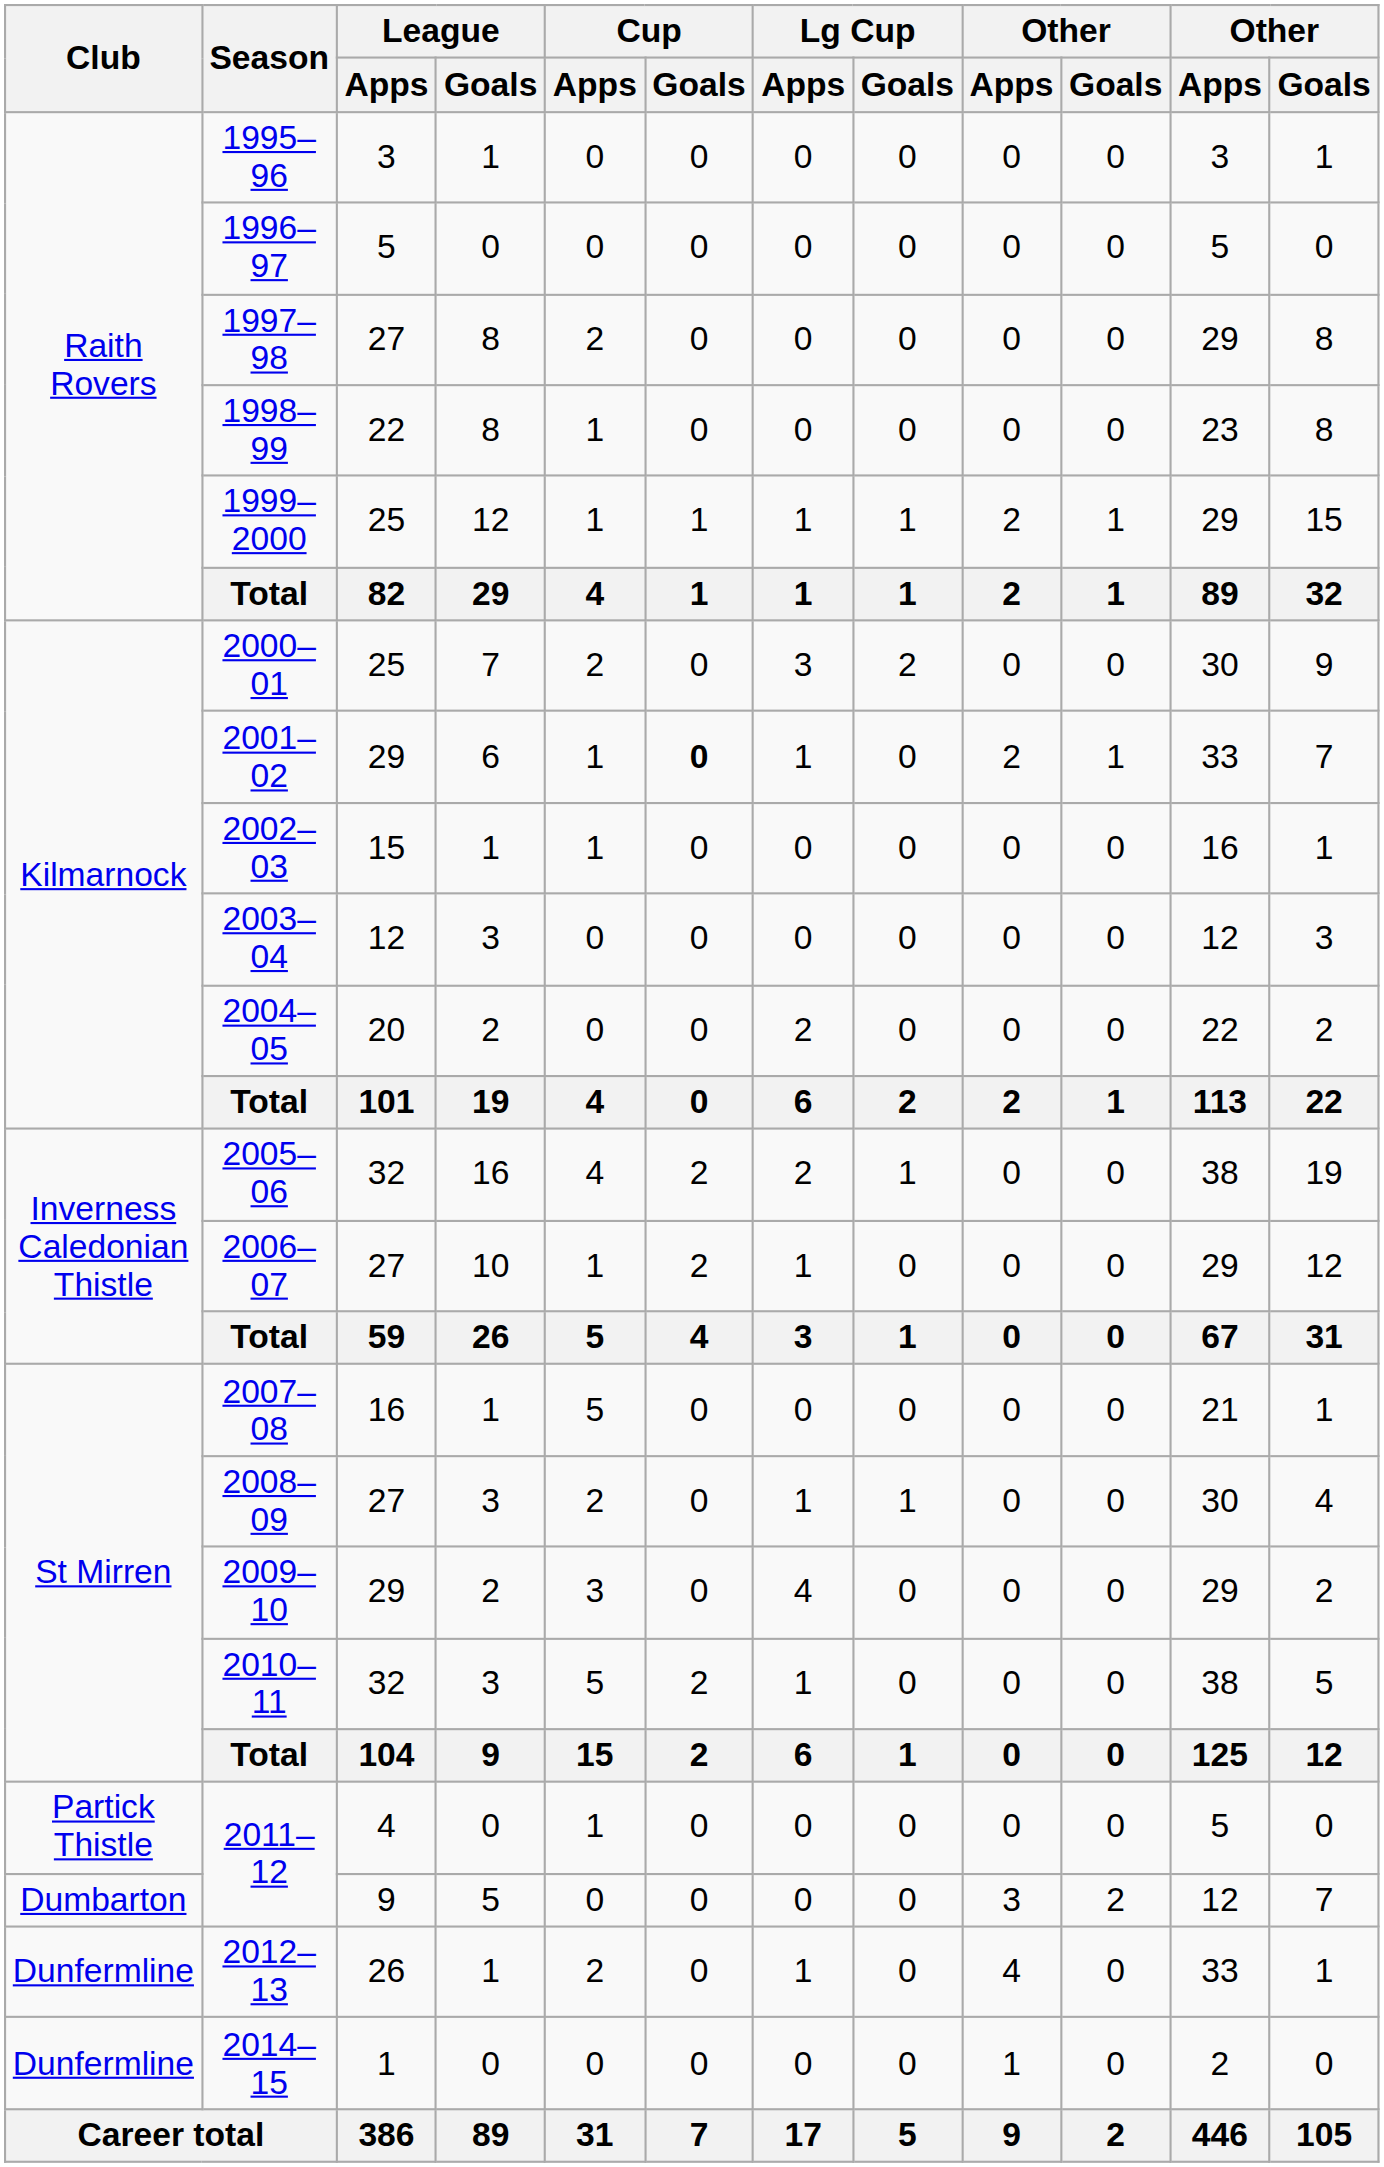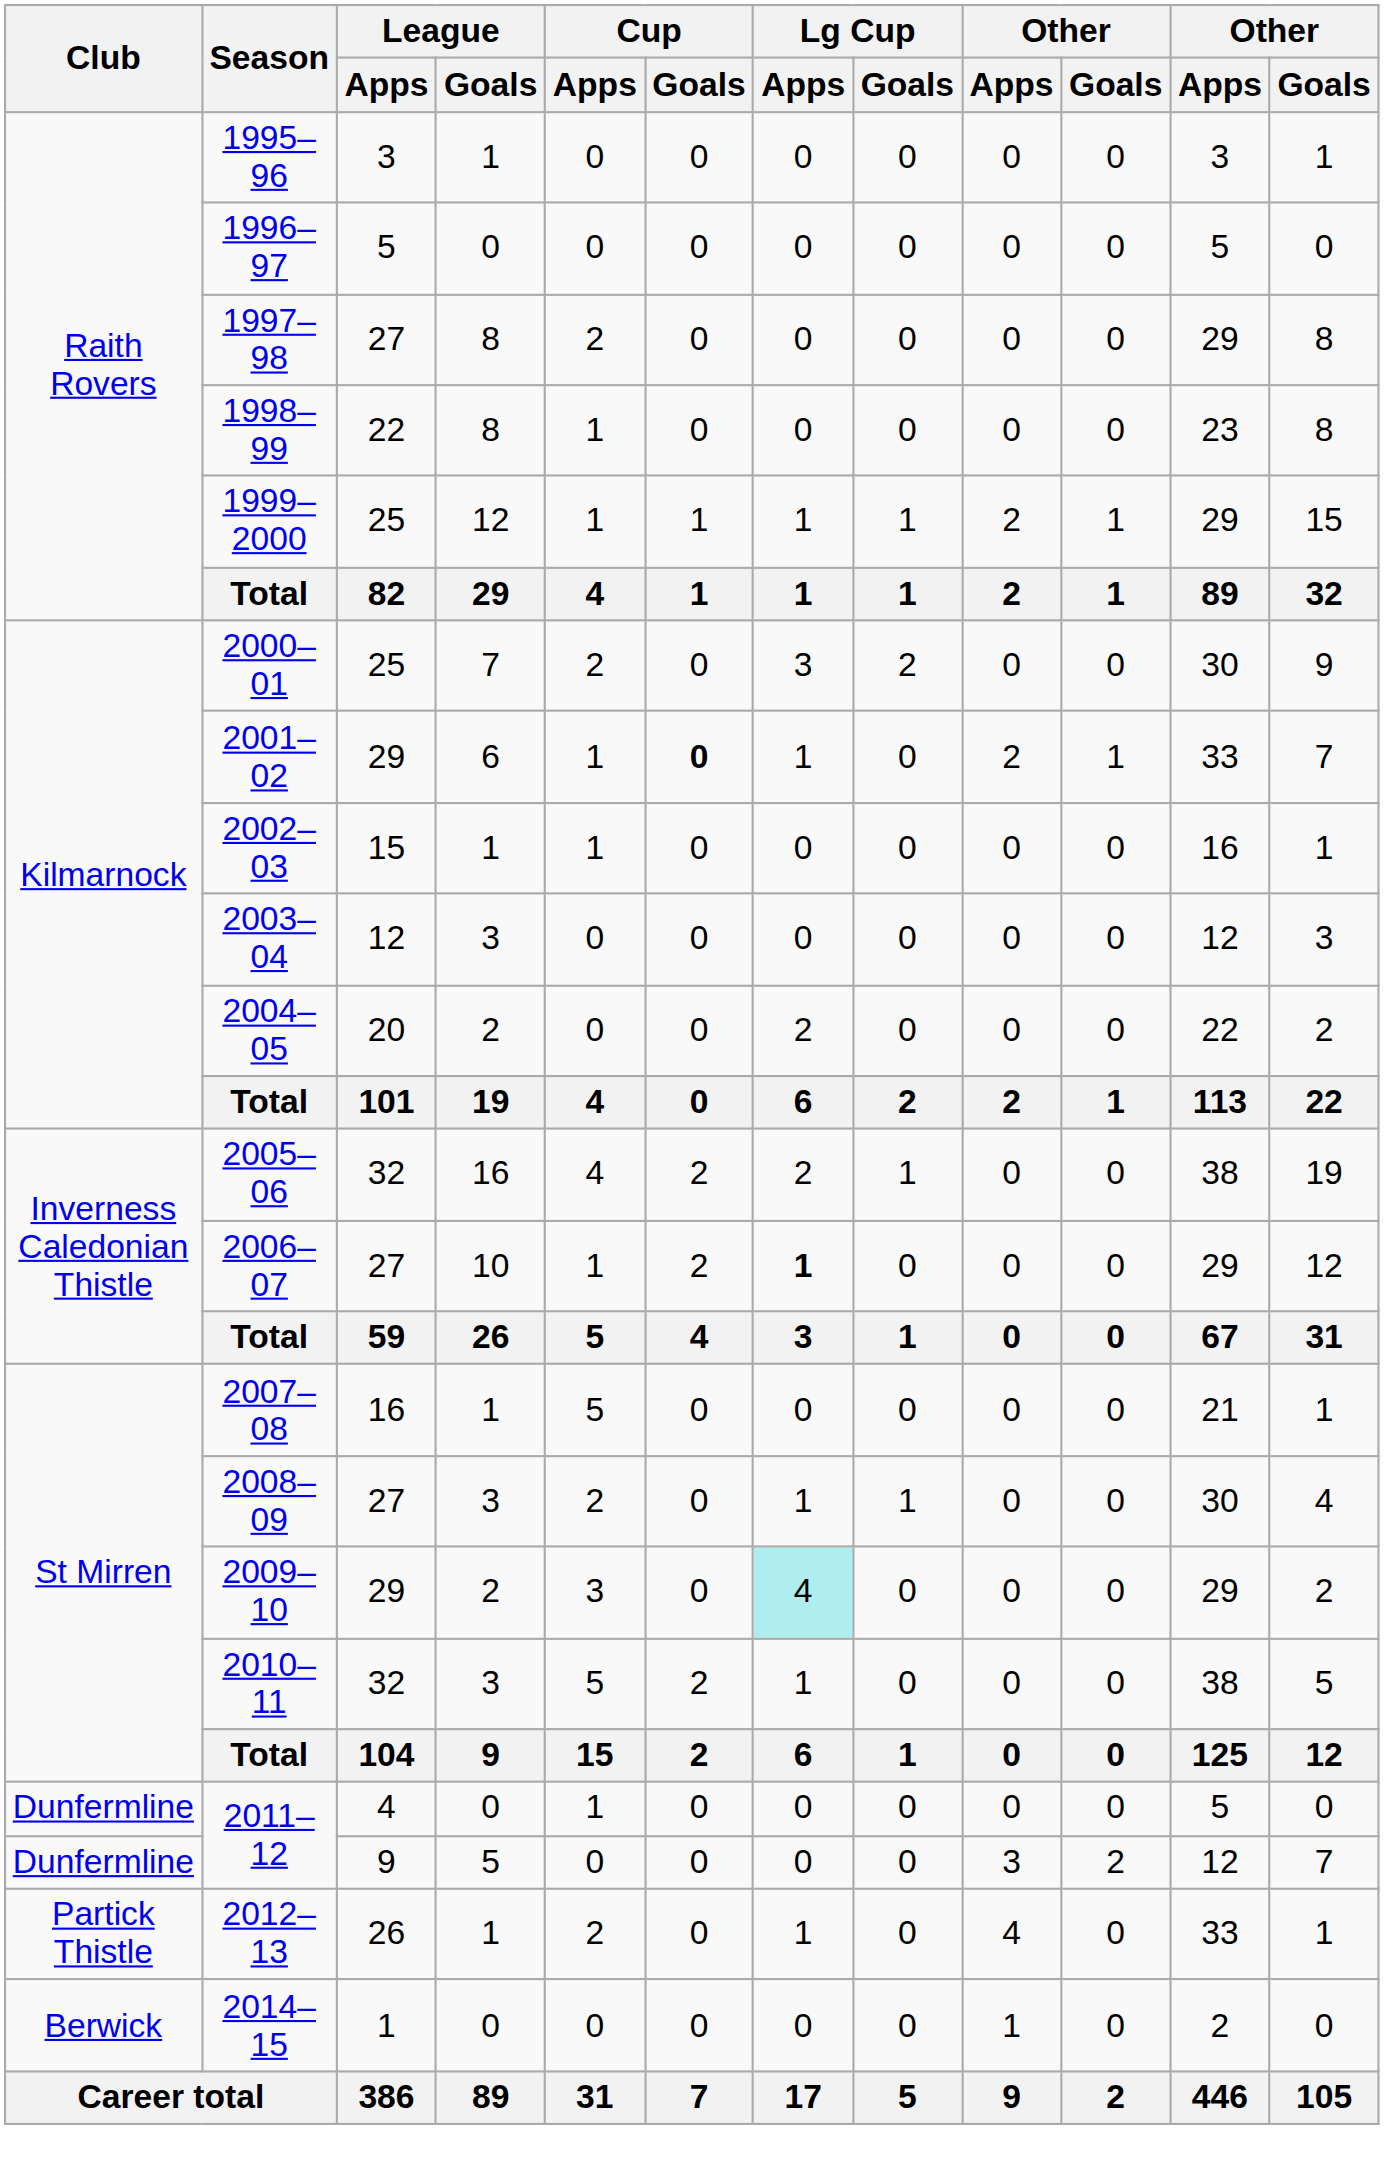2006–07 | Lg Cup / Apps: normal -> bold
2009–10 | Lg Cup / Apps: no background -> paleturquoise background
2011–12 / 4 | Club: Partick Thistle -> Dunfermline
2011–12 / 9 | Club: Dumbarton -> Dunfermline
2012–13 | Club: Dunfermline -> Partick Thistle
2014–15 | Club: Dunfermline -> Berwick
